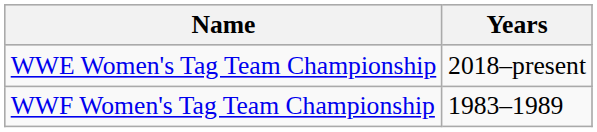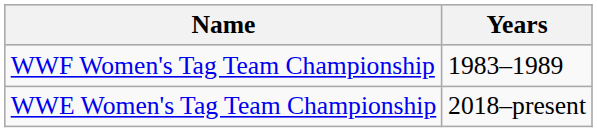rows swapped: WWF Women's Tag Team Championship <-> WWE Women's Tag Team Championship
